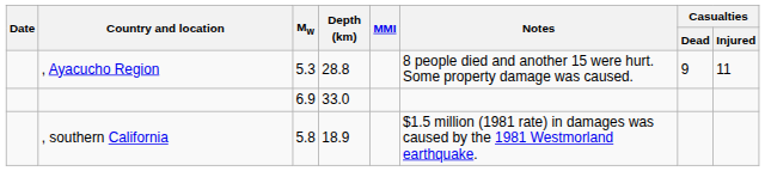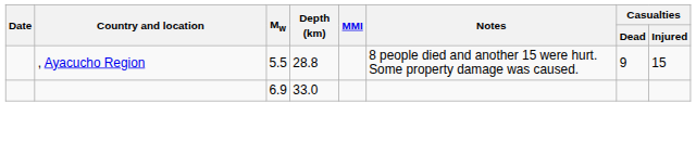, Ayacucho Region | Mw: 5.3 -> 5.5
, Ayacucho Region | Casualties / Injured: 11 -> 15
- row: , southern California | 5.8 | 18.9 | $1.5 million (1981 rate) in damages was caused by the 1981 Westmorland earthquake.
